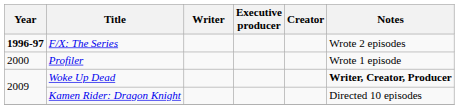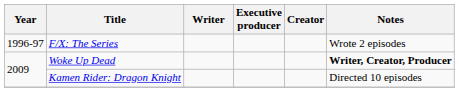F/X: The Series | Year: bold -> normal
- row: 2000 | Profiler | Wrote 1 episode
